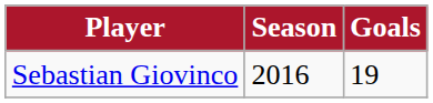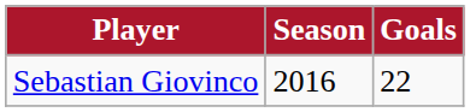Sebastian Giovinco | Goals: 19 -> 22
